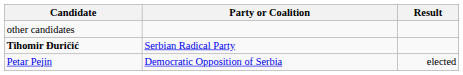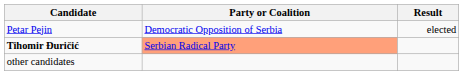rows swapped: Petar Pejin <-> other candidates
Tihomir Đuričić | Party or Coalition: no background -> lightsalmon background
